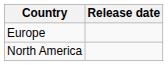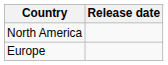rows swapped: Europe <-> North America
